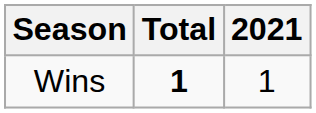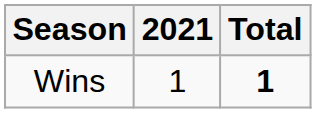columns swapped: 2021 <-> Total
